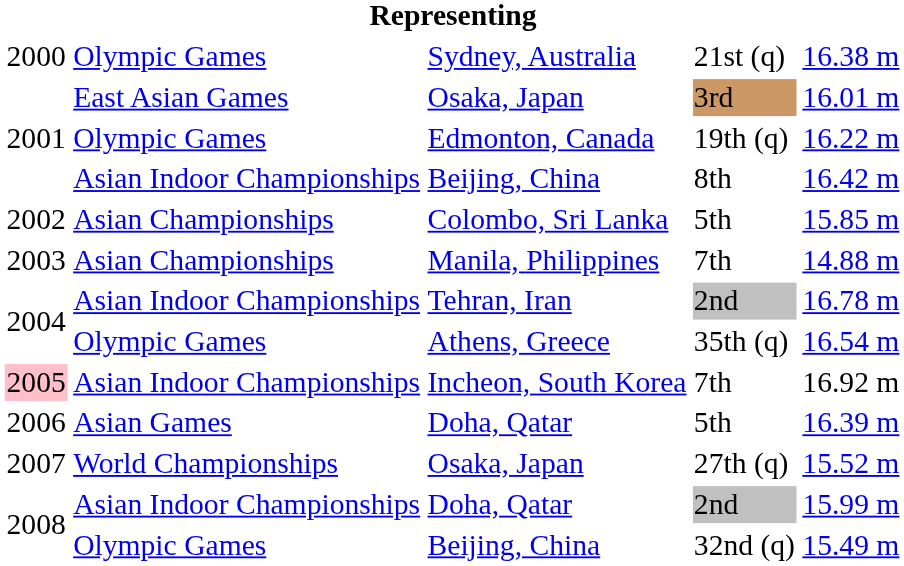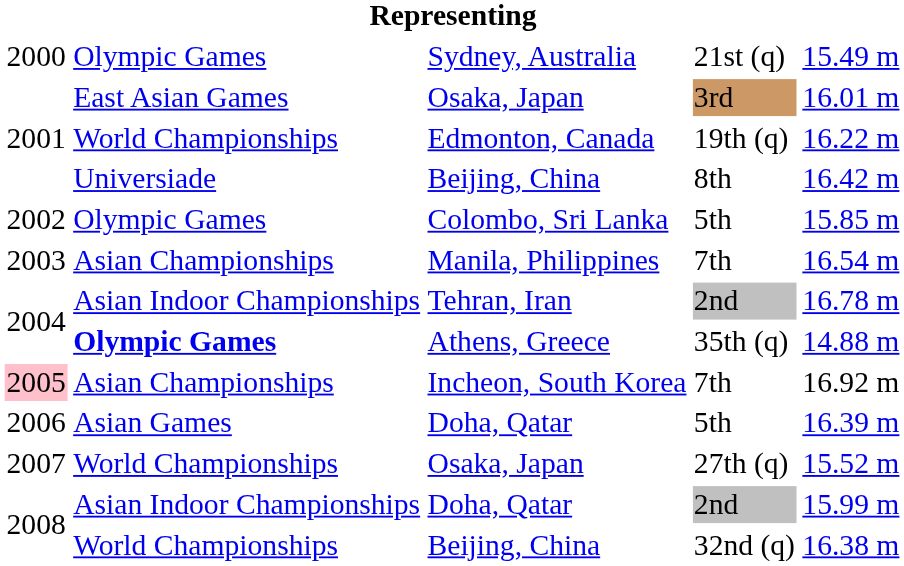Sydney, Australia | column 5: 16.38 m -> 15.49 m
Edmonton, Canada | column 2: Olympic Games -> World Championships
Beijing, China / 8th | column 2: Asian Indoor Championships -> Universiade
Colombo, Sri Lanka | column 2: Asian Championships -> Olympic Games
Manila, Philippines | column 5: 14.88 m -> 16.54 m
Athens, Greece | column 2: normal -> bold
Athens, Greece | column 5: 16.54 m -> 14.88 m
Incheon, South Korea | column 2: Asian Indoor Championships -> Asian Championships
Beijing, China / 32nd (q) | column 2: Olympic Games -> World Championships
Beijing, China / 32nd (q) | column 5: 15.49 m -> 16.38 m
